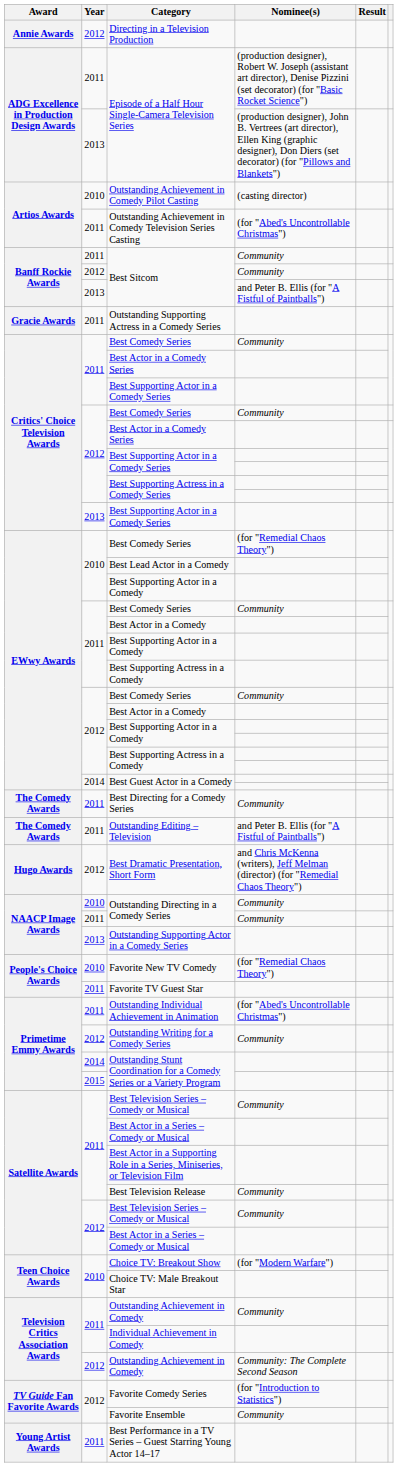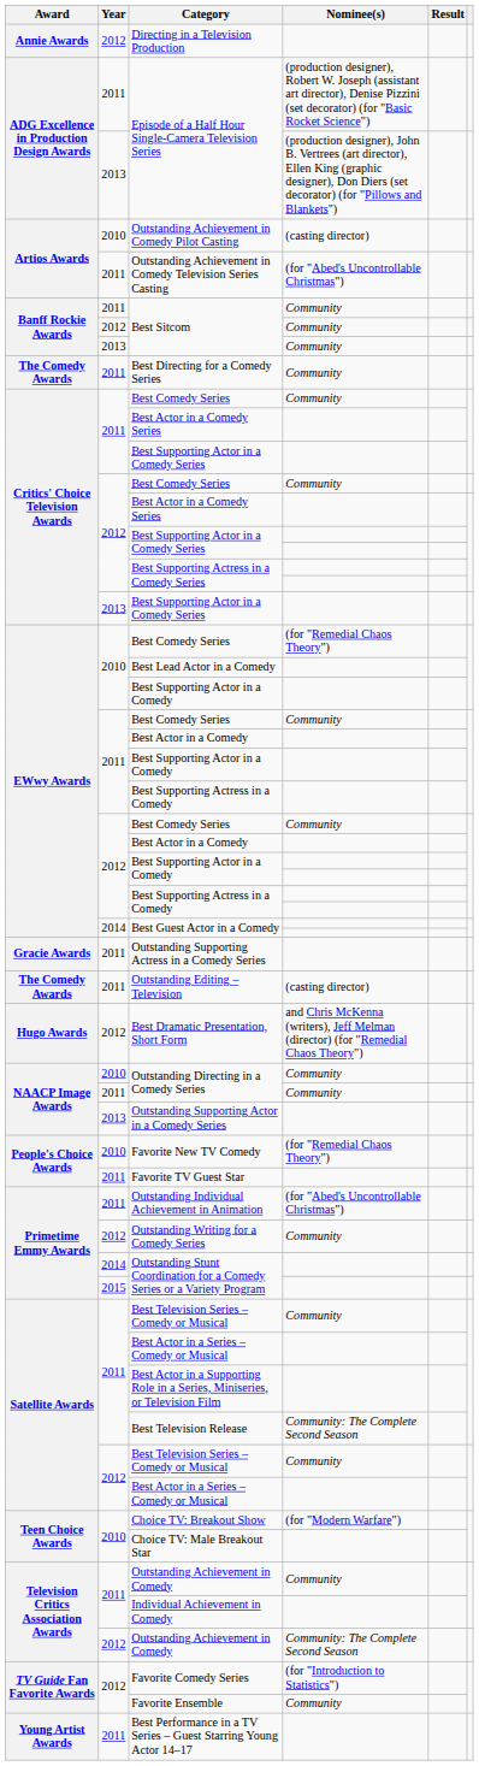2013 / Best Sitcom | Nominee(s): and Peter B. Ellis (for "A Fistful of Paintballs") -> Community
rows swapped: Best Directing for a Comedy Series <-> Outstanding Supporting Actress in a Comedy Series
Outstanding Editing – Television | Nominee(s): and Peter B. Ellis (for "A Fistful of Paintballs") -> (casting director)
Best Television Release | Nominee(s): Community -> Community: The Complete Second Season
